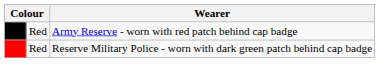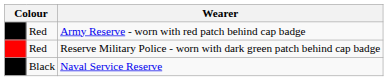+ row: Black | Naval Service Reserve
